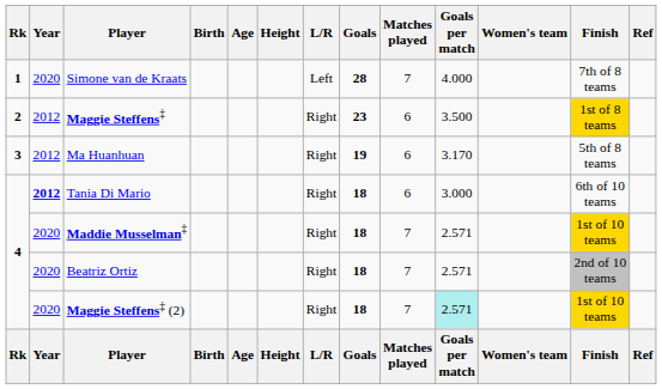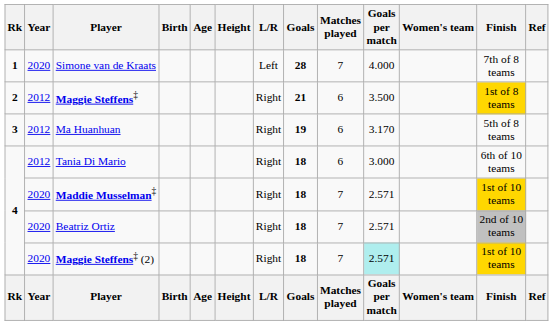Maggie Steffens‡ | Goals: 23 -> 21
Tania Di Mario | Year: bold -> normal
